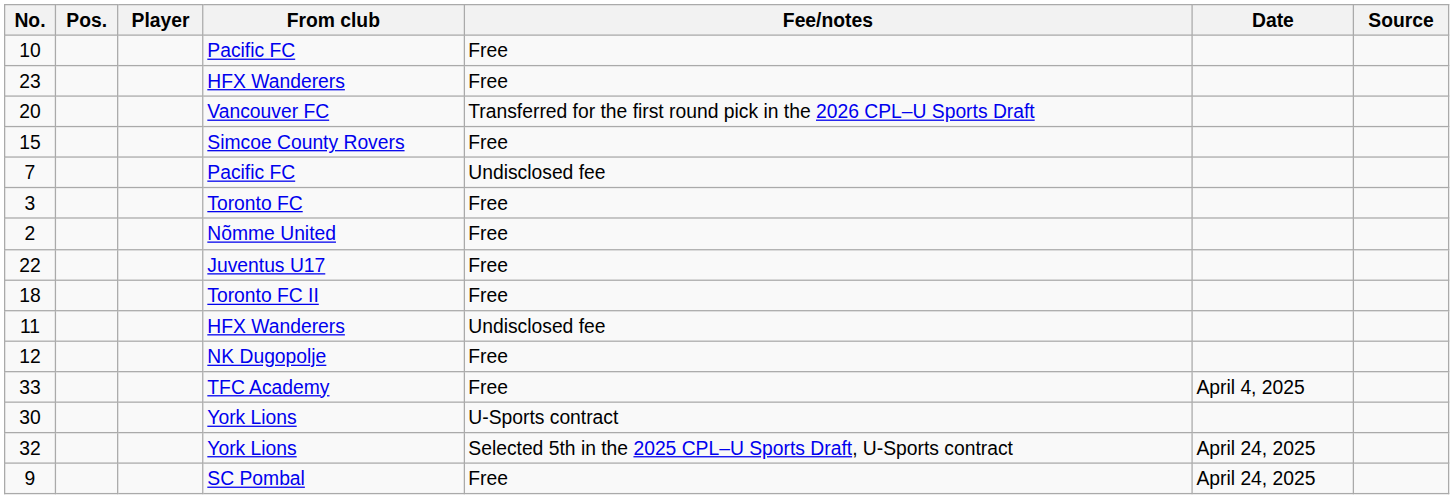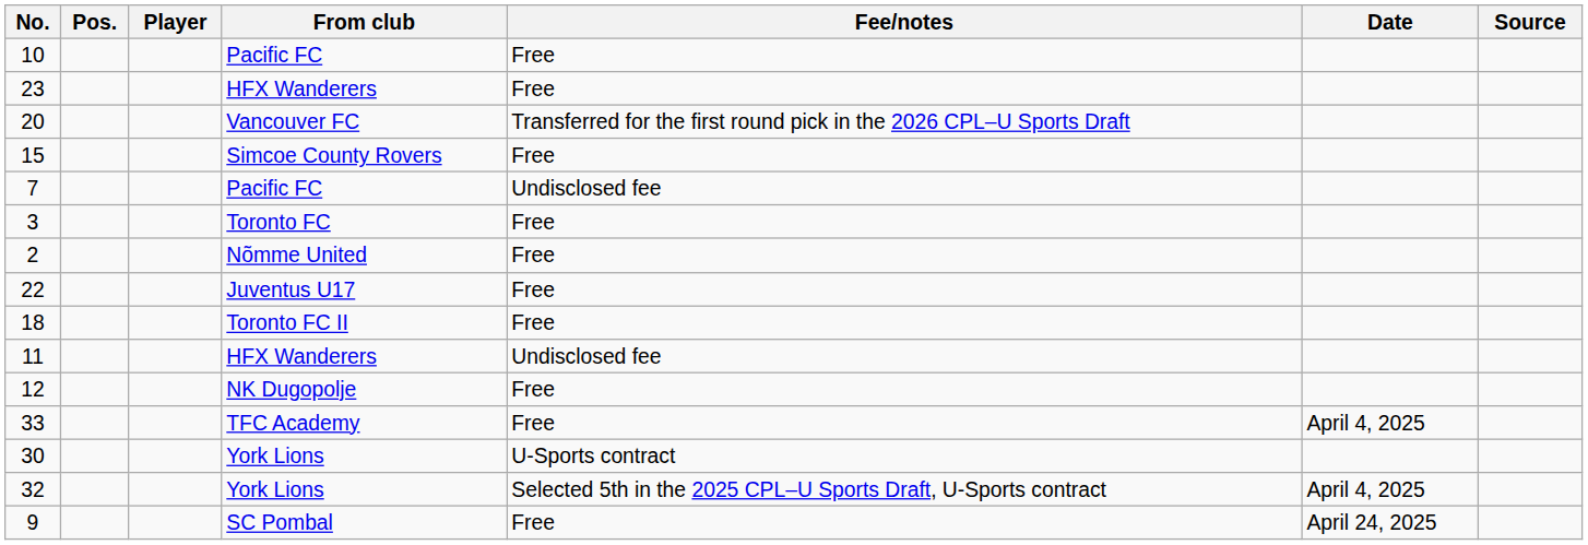32 | Date: April 24, 2025 -> April 4, 2025
